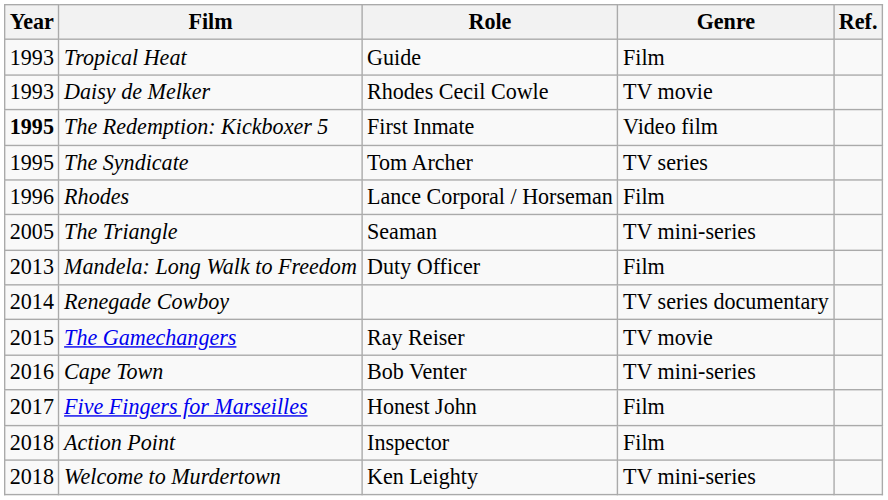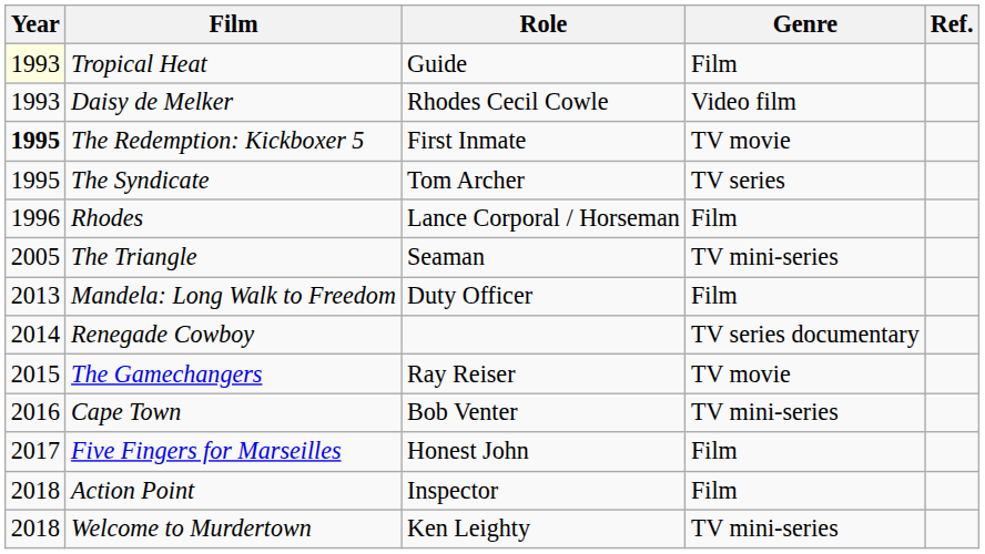Tropical Heat | Year: no background -> lightyellow background
Daisy de Melker | Genre: TV movie -> Video film
The Redemption: Kickboxer 5 | Genre: Video film -> TV movie
